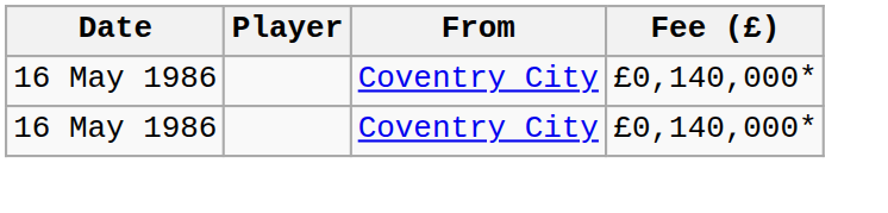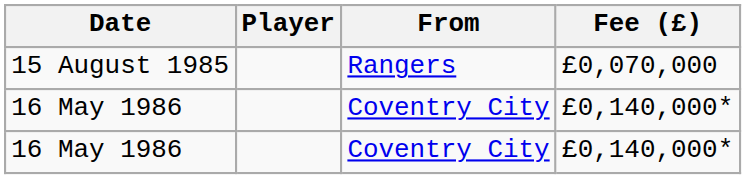+ row: 15 August 1985 | Rangers | £0,070,000
